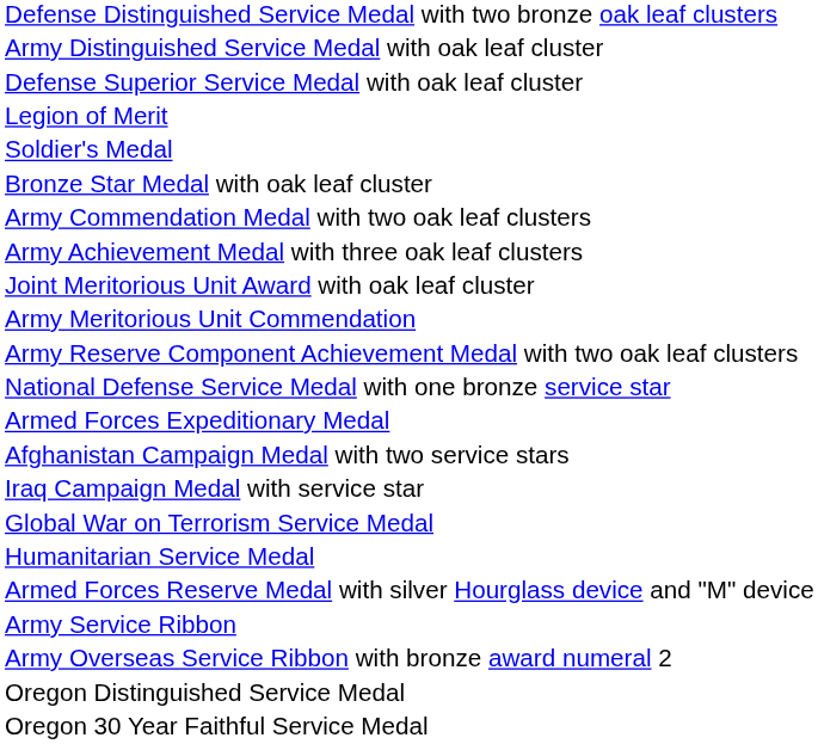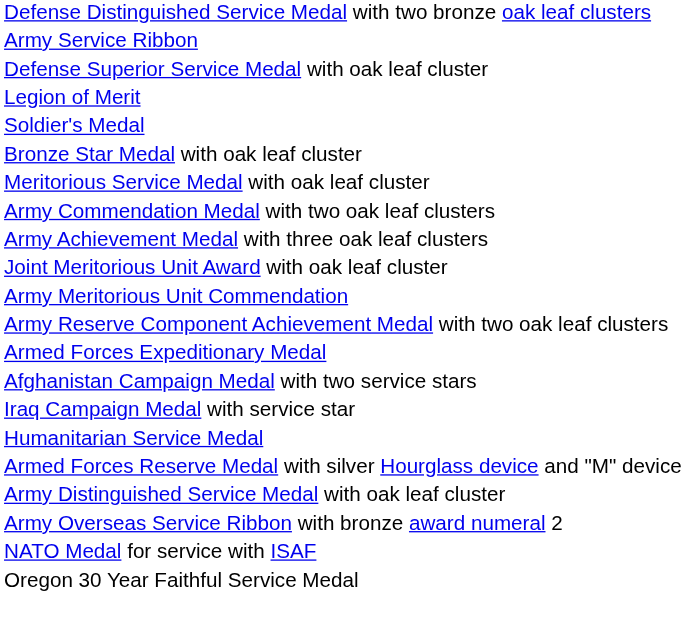rows swapped: Army Distinguished Service Medal with oak leaf cluster <-> Army Service Ribbon
+ row: Meritorious Service Medal with oak leaf cluster
- row: National Defense Service Medal with one bronze service star
- row: Global War on Terrorism Service Medal
+ row: NATO Medal for service with ISAF
- row: Oregon Distinguished Service Medal
